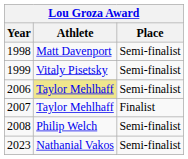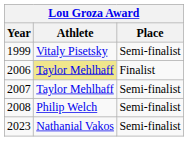- row: 1998 | Matt Davenport | Semi-finalist
2006 | Place: Semi-finalist -> Finalist
2007 | Place: Finalist -> Semi-finalist
